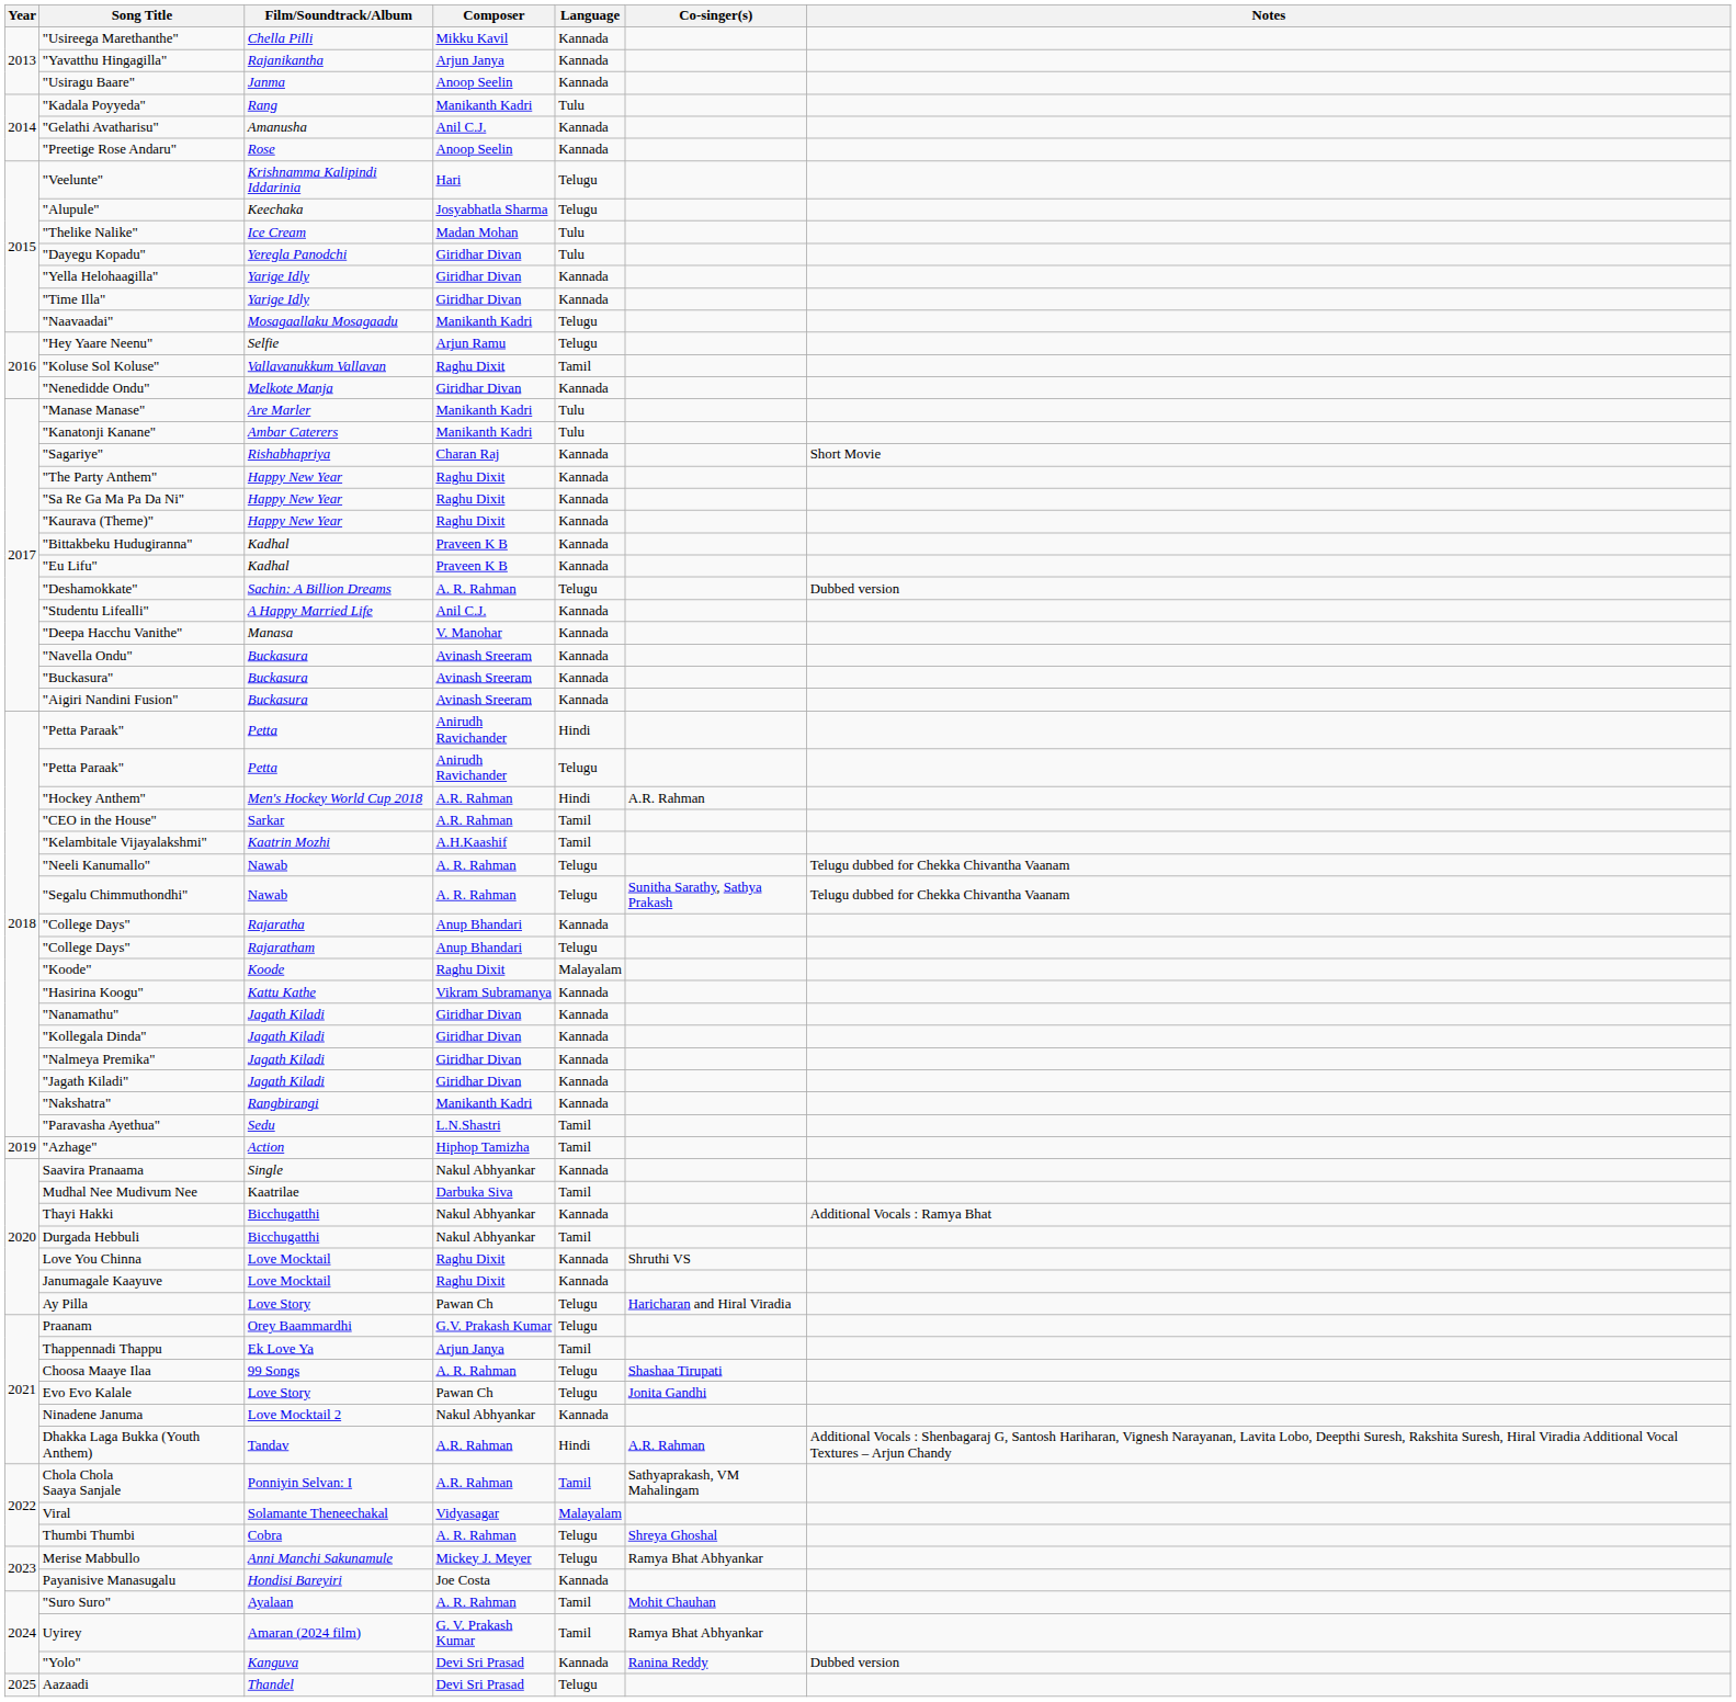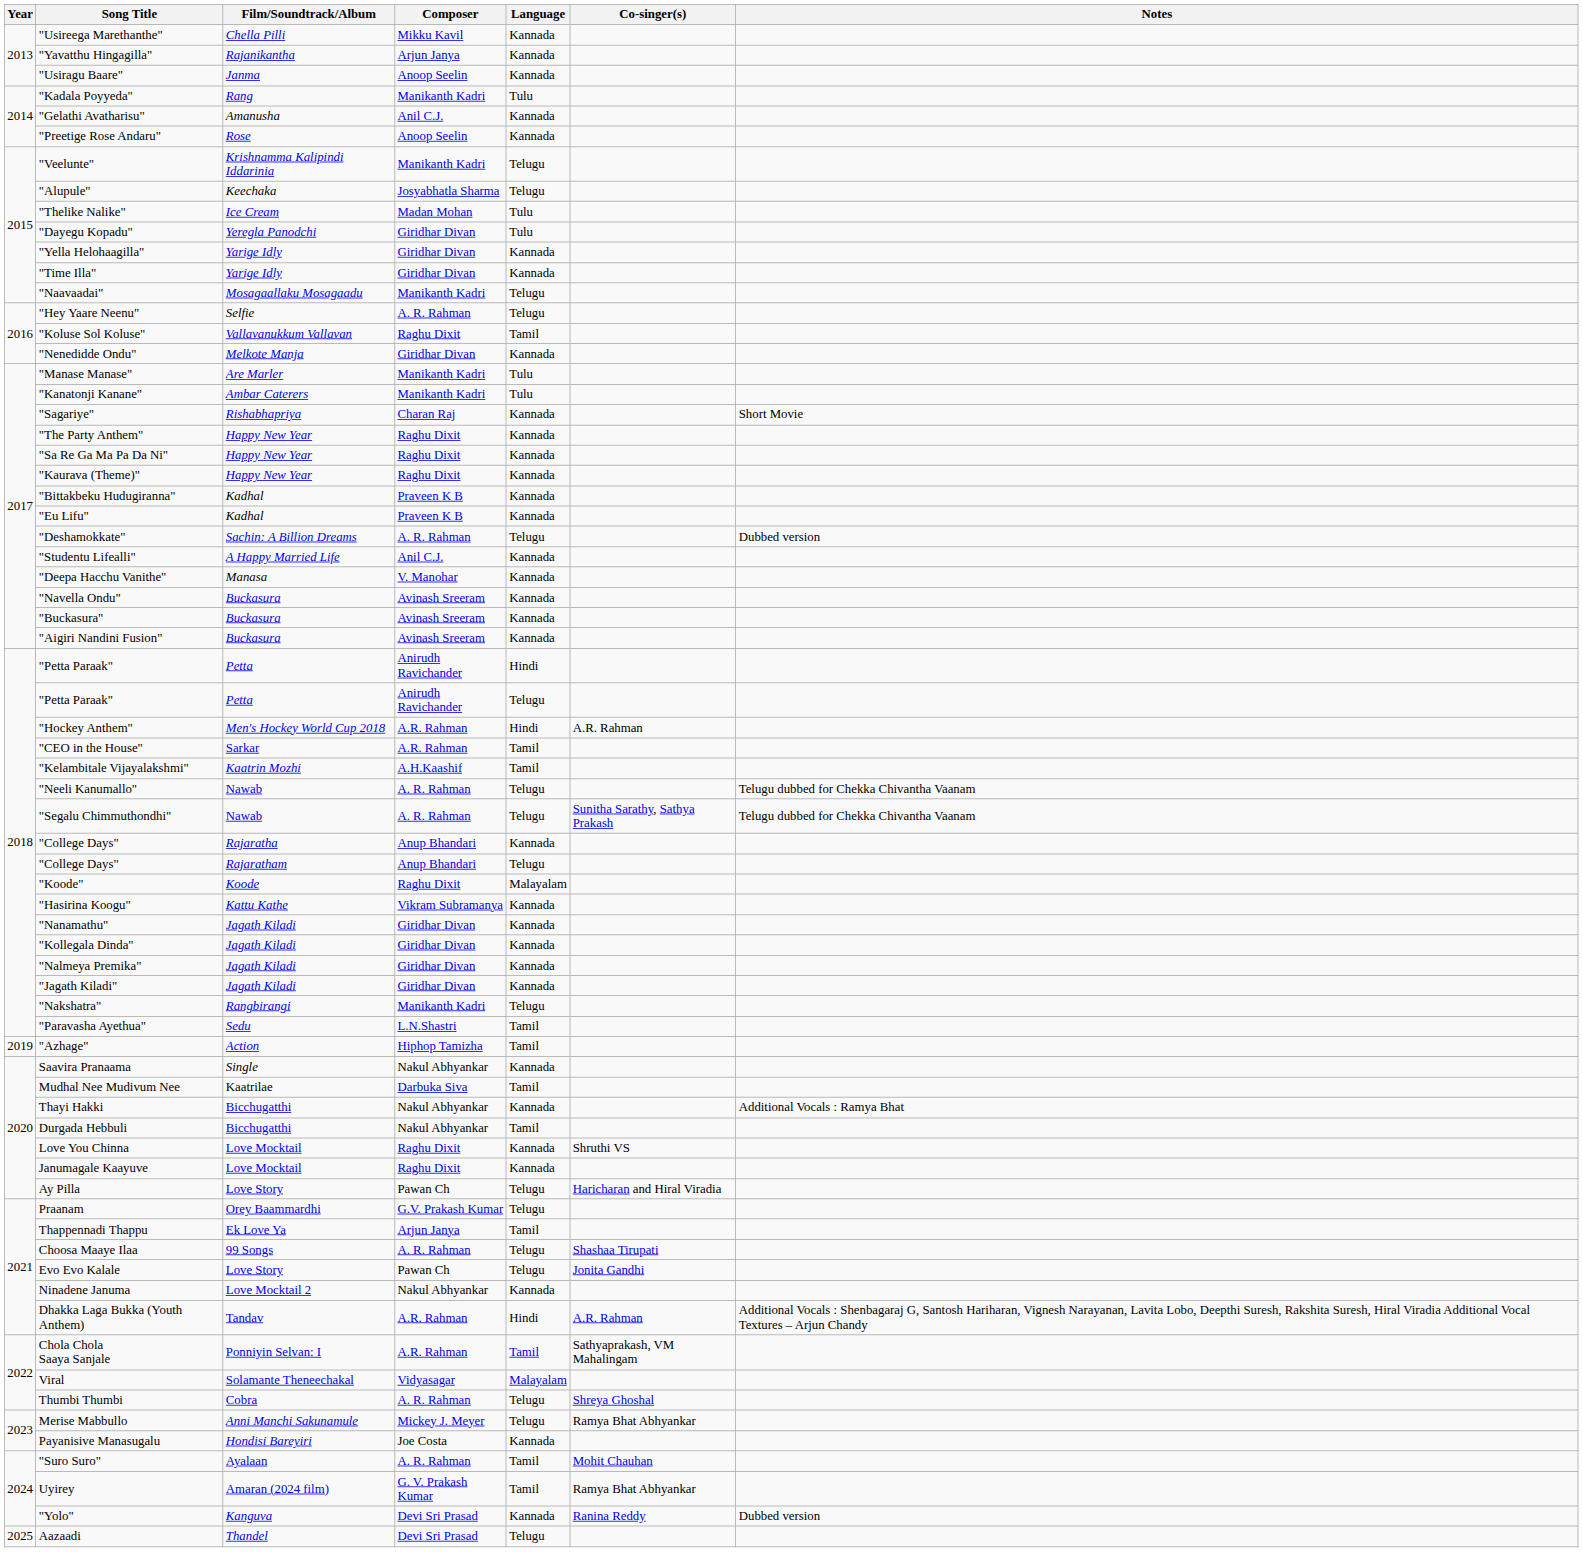"Veelunte" | Composer: Hari -> Manikanth Kadri
"Hey Yaare Neenu" | Composer: Arjun Ramu -> A. R. Rahman
"Nakshatra" | Language: Kannada -> Telugu
